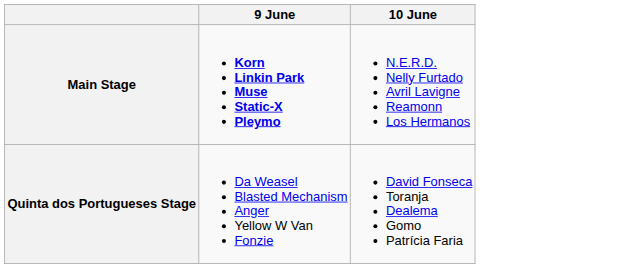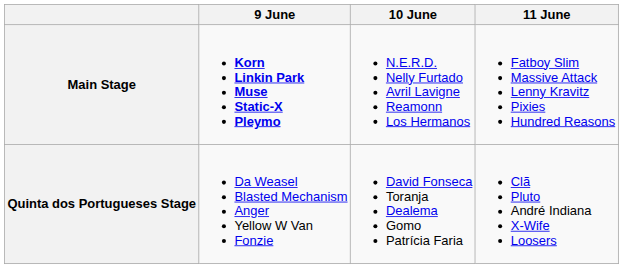+ column: 11 June | Fatboy Slim Massive Attack Lenny Kravitz Pixies Hundred Reasons | Clã Pluto André Indiana X-Wife Loosers
